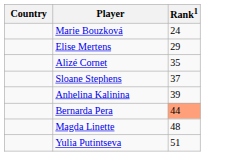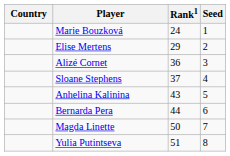+ column: Seed | 1 | 2 | 3 | 4 | 5 | 6 | 7 | 8
Alizé Cornet | Rank1: 35 -> 36
Anhelina Kalinina | Rank1: 39 -> 43
Bernarda Pera | Rank1: lightsalmon background -> no background
Magda Linette | Rank1: 48 -> 50
